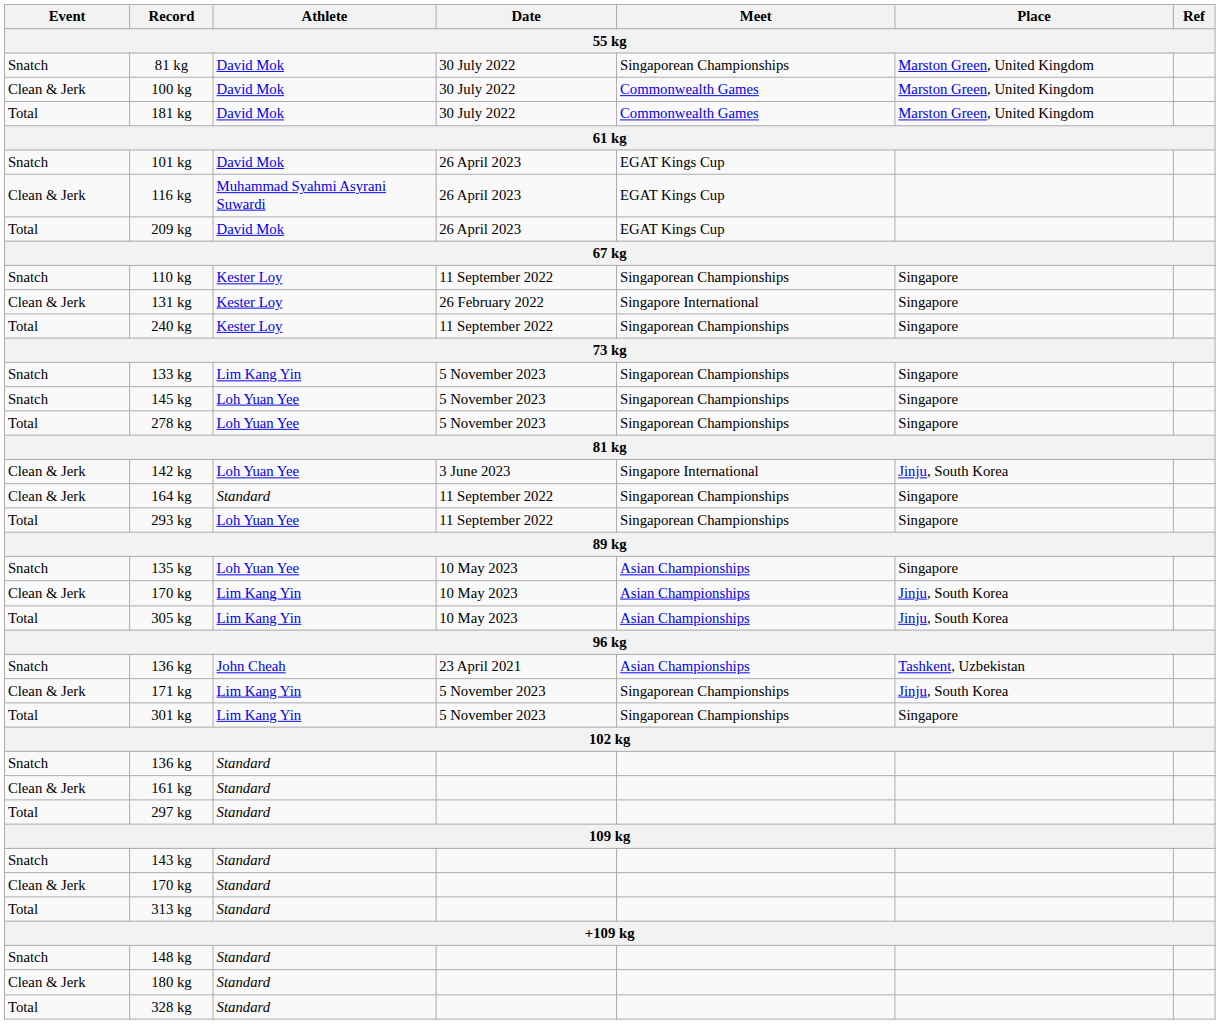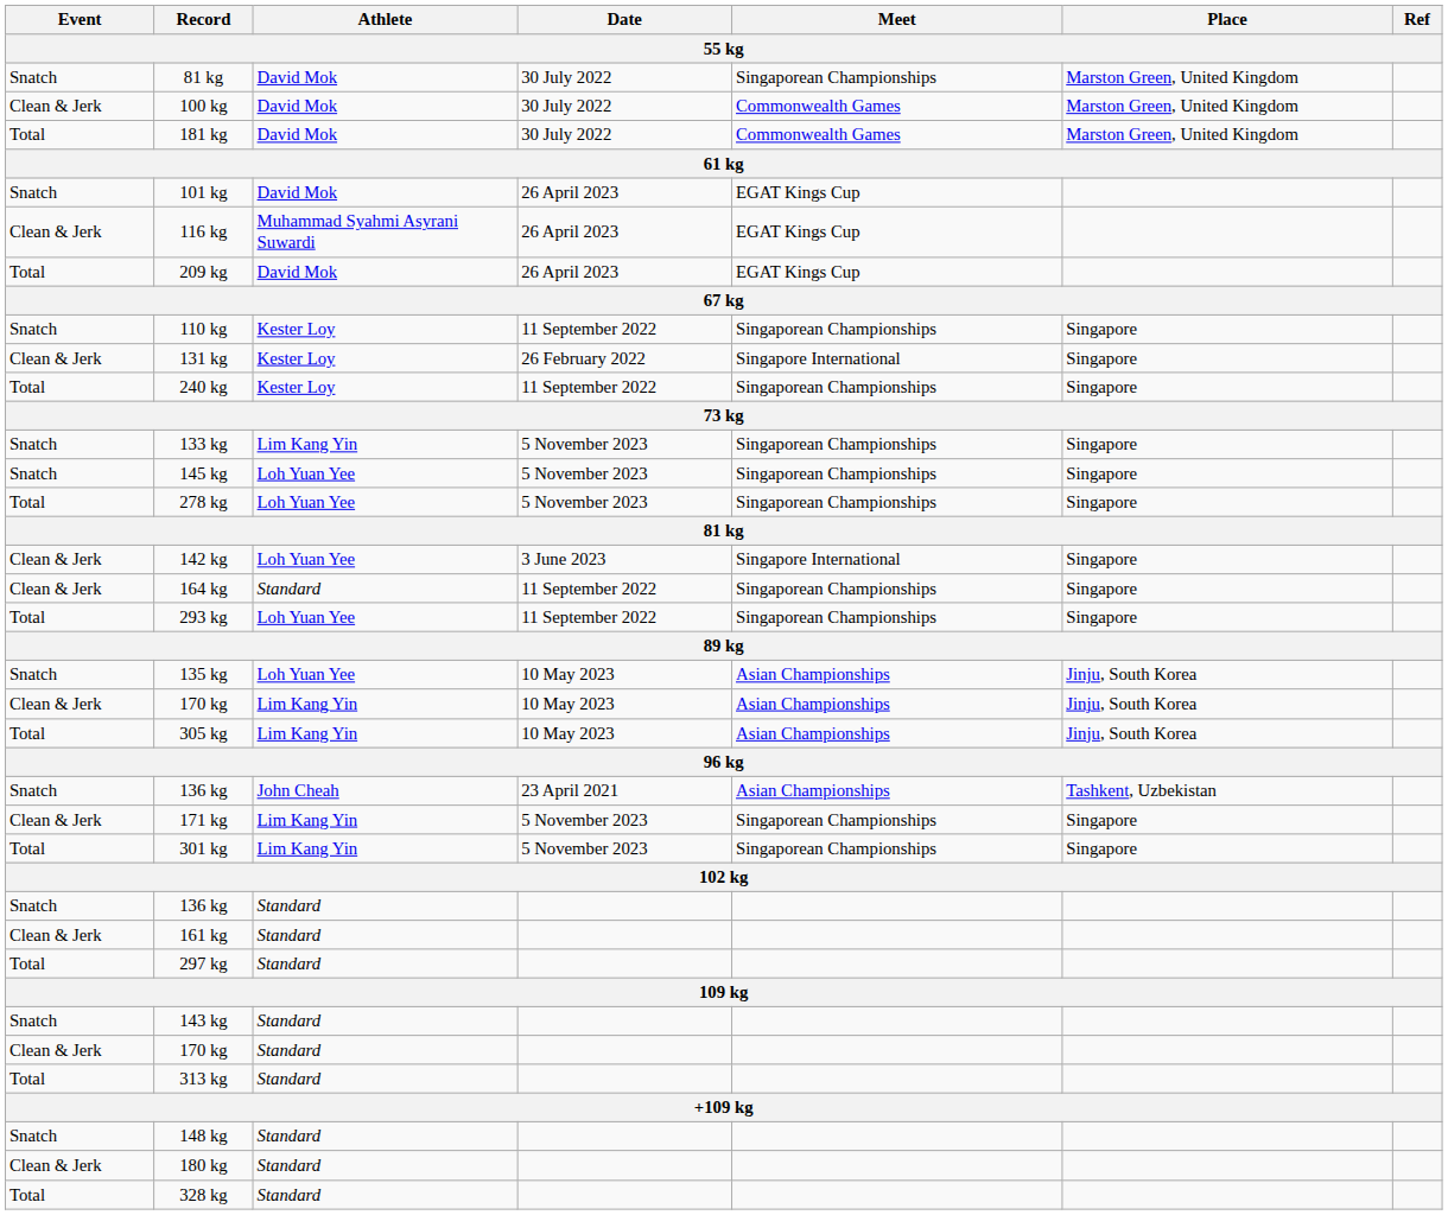142 kg | Place: Jinju, South Korea -> Singapore
135 kg | Place: Singapore -> Jinju, South Korea
171 kg | Place: Jinju, South Korea -> Singapore
